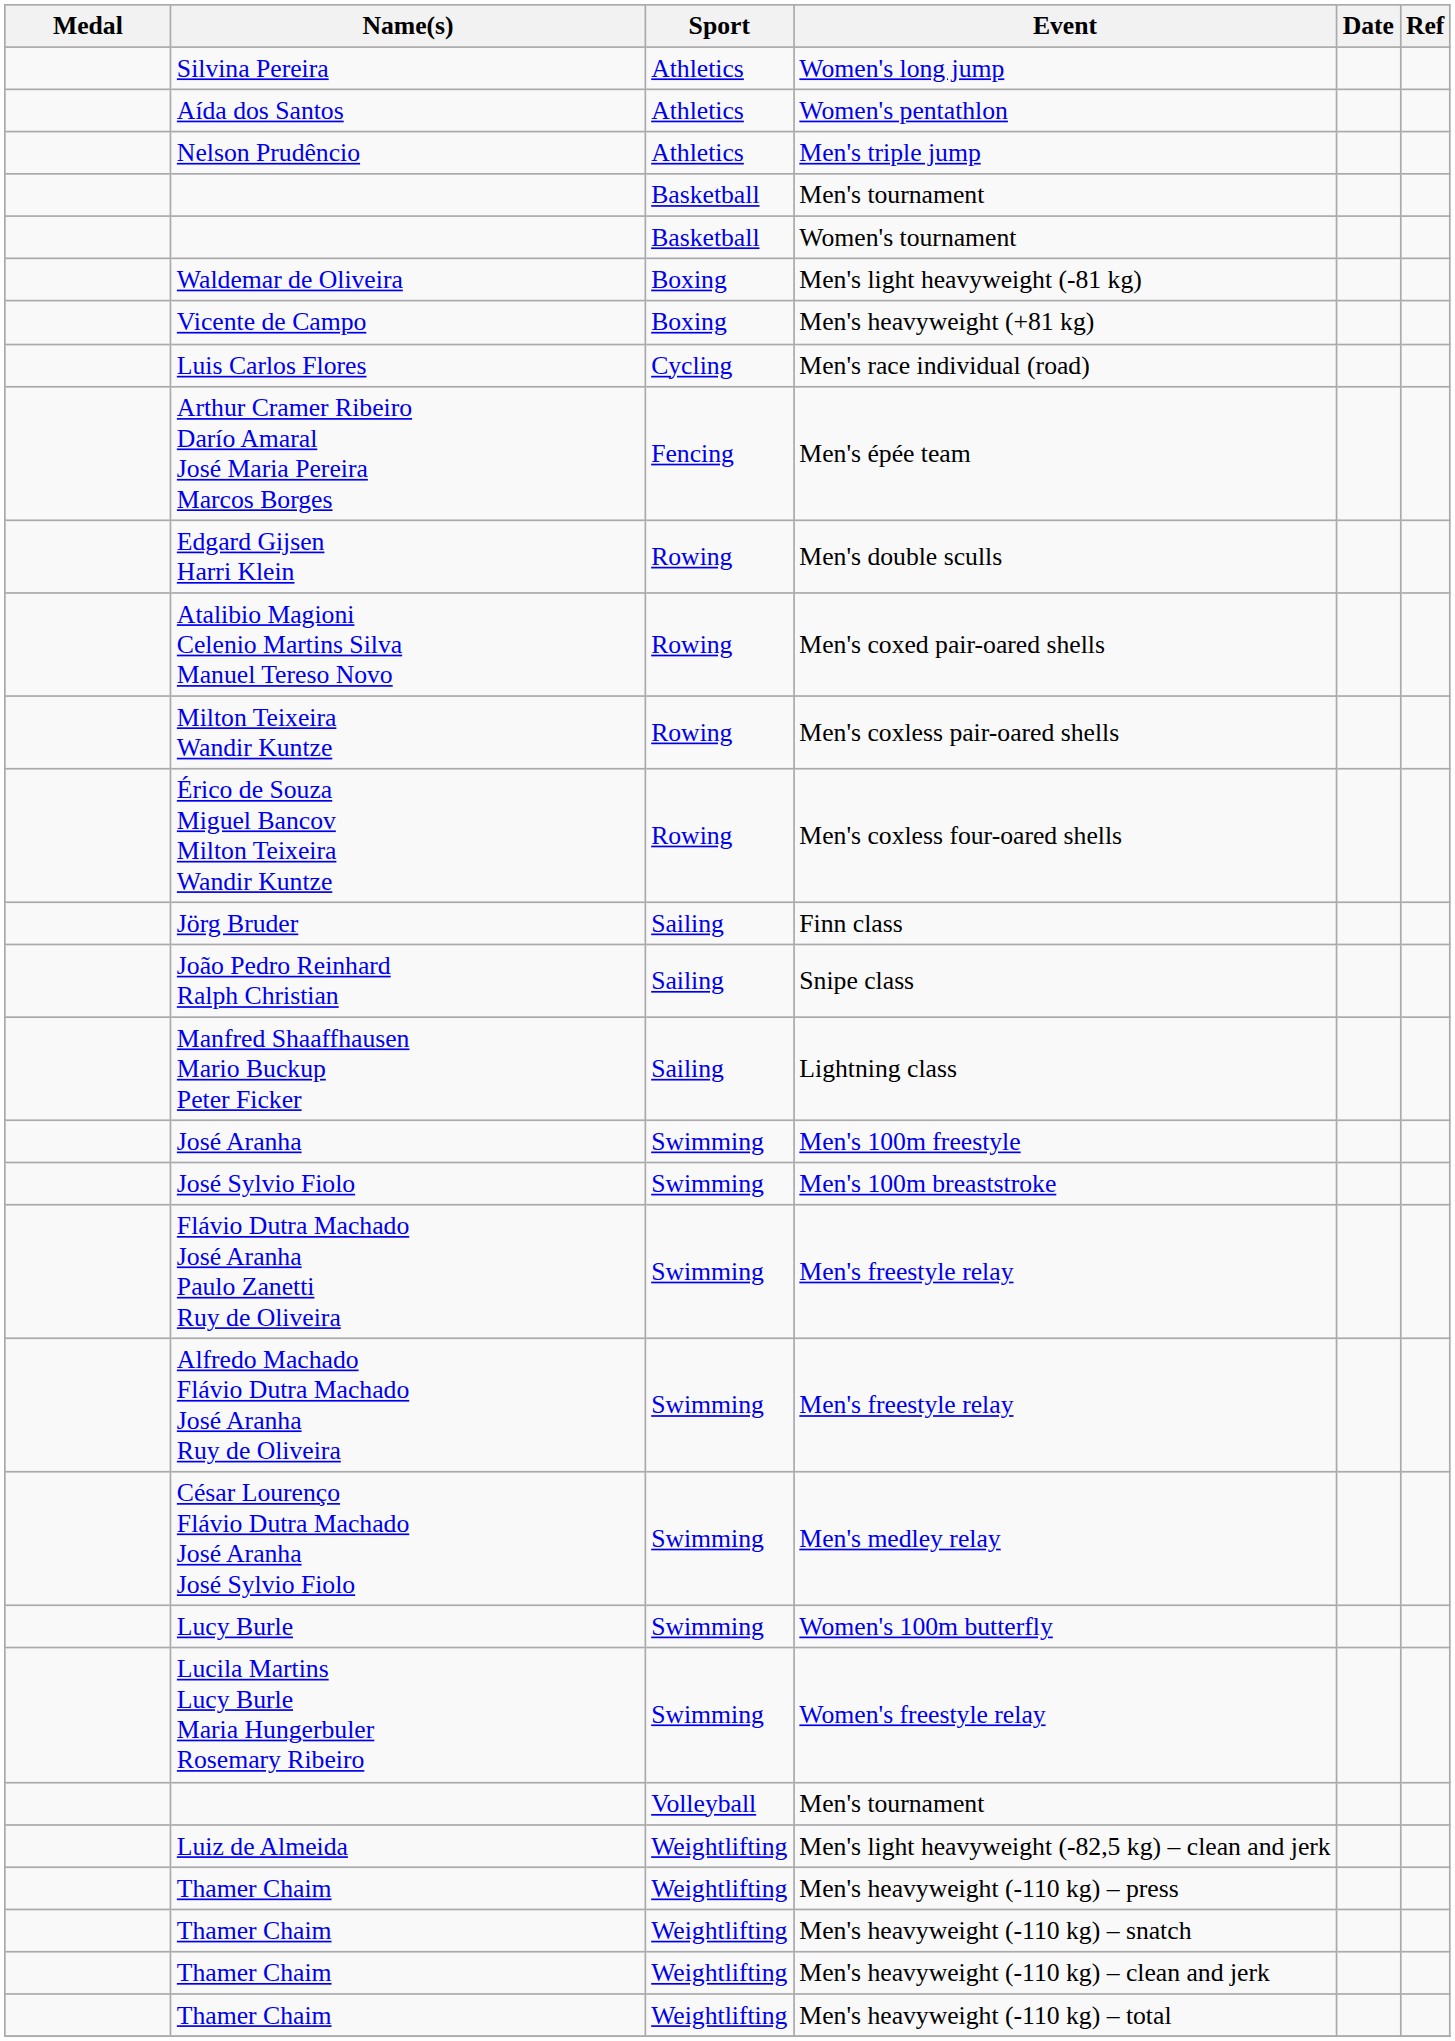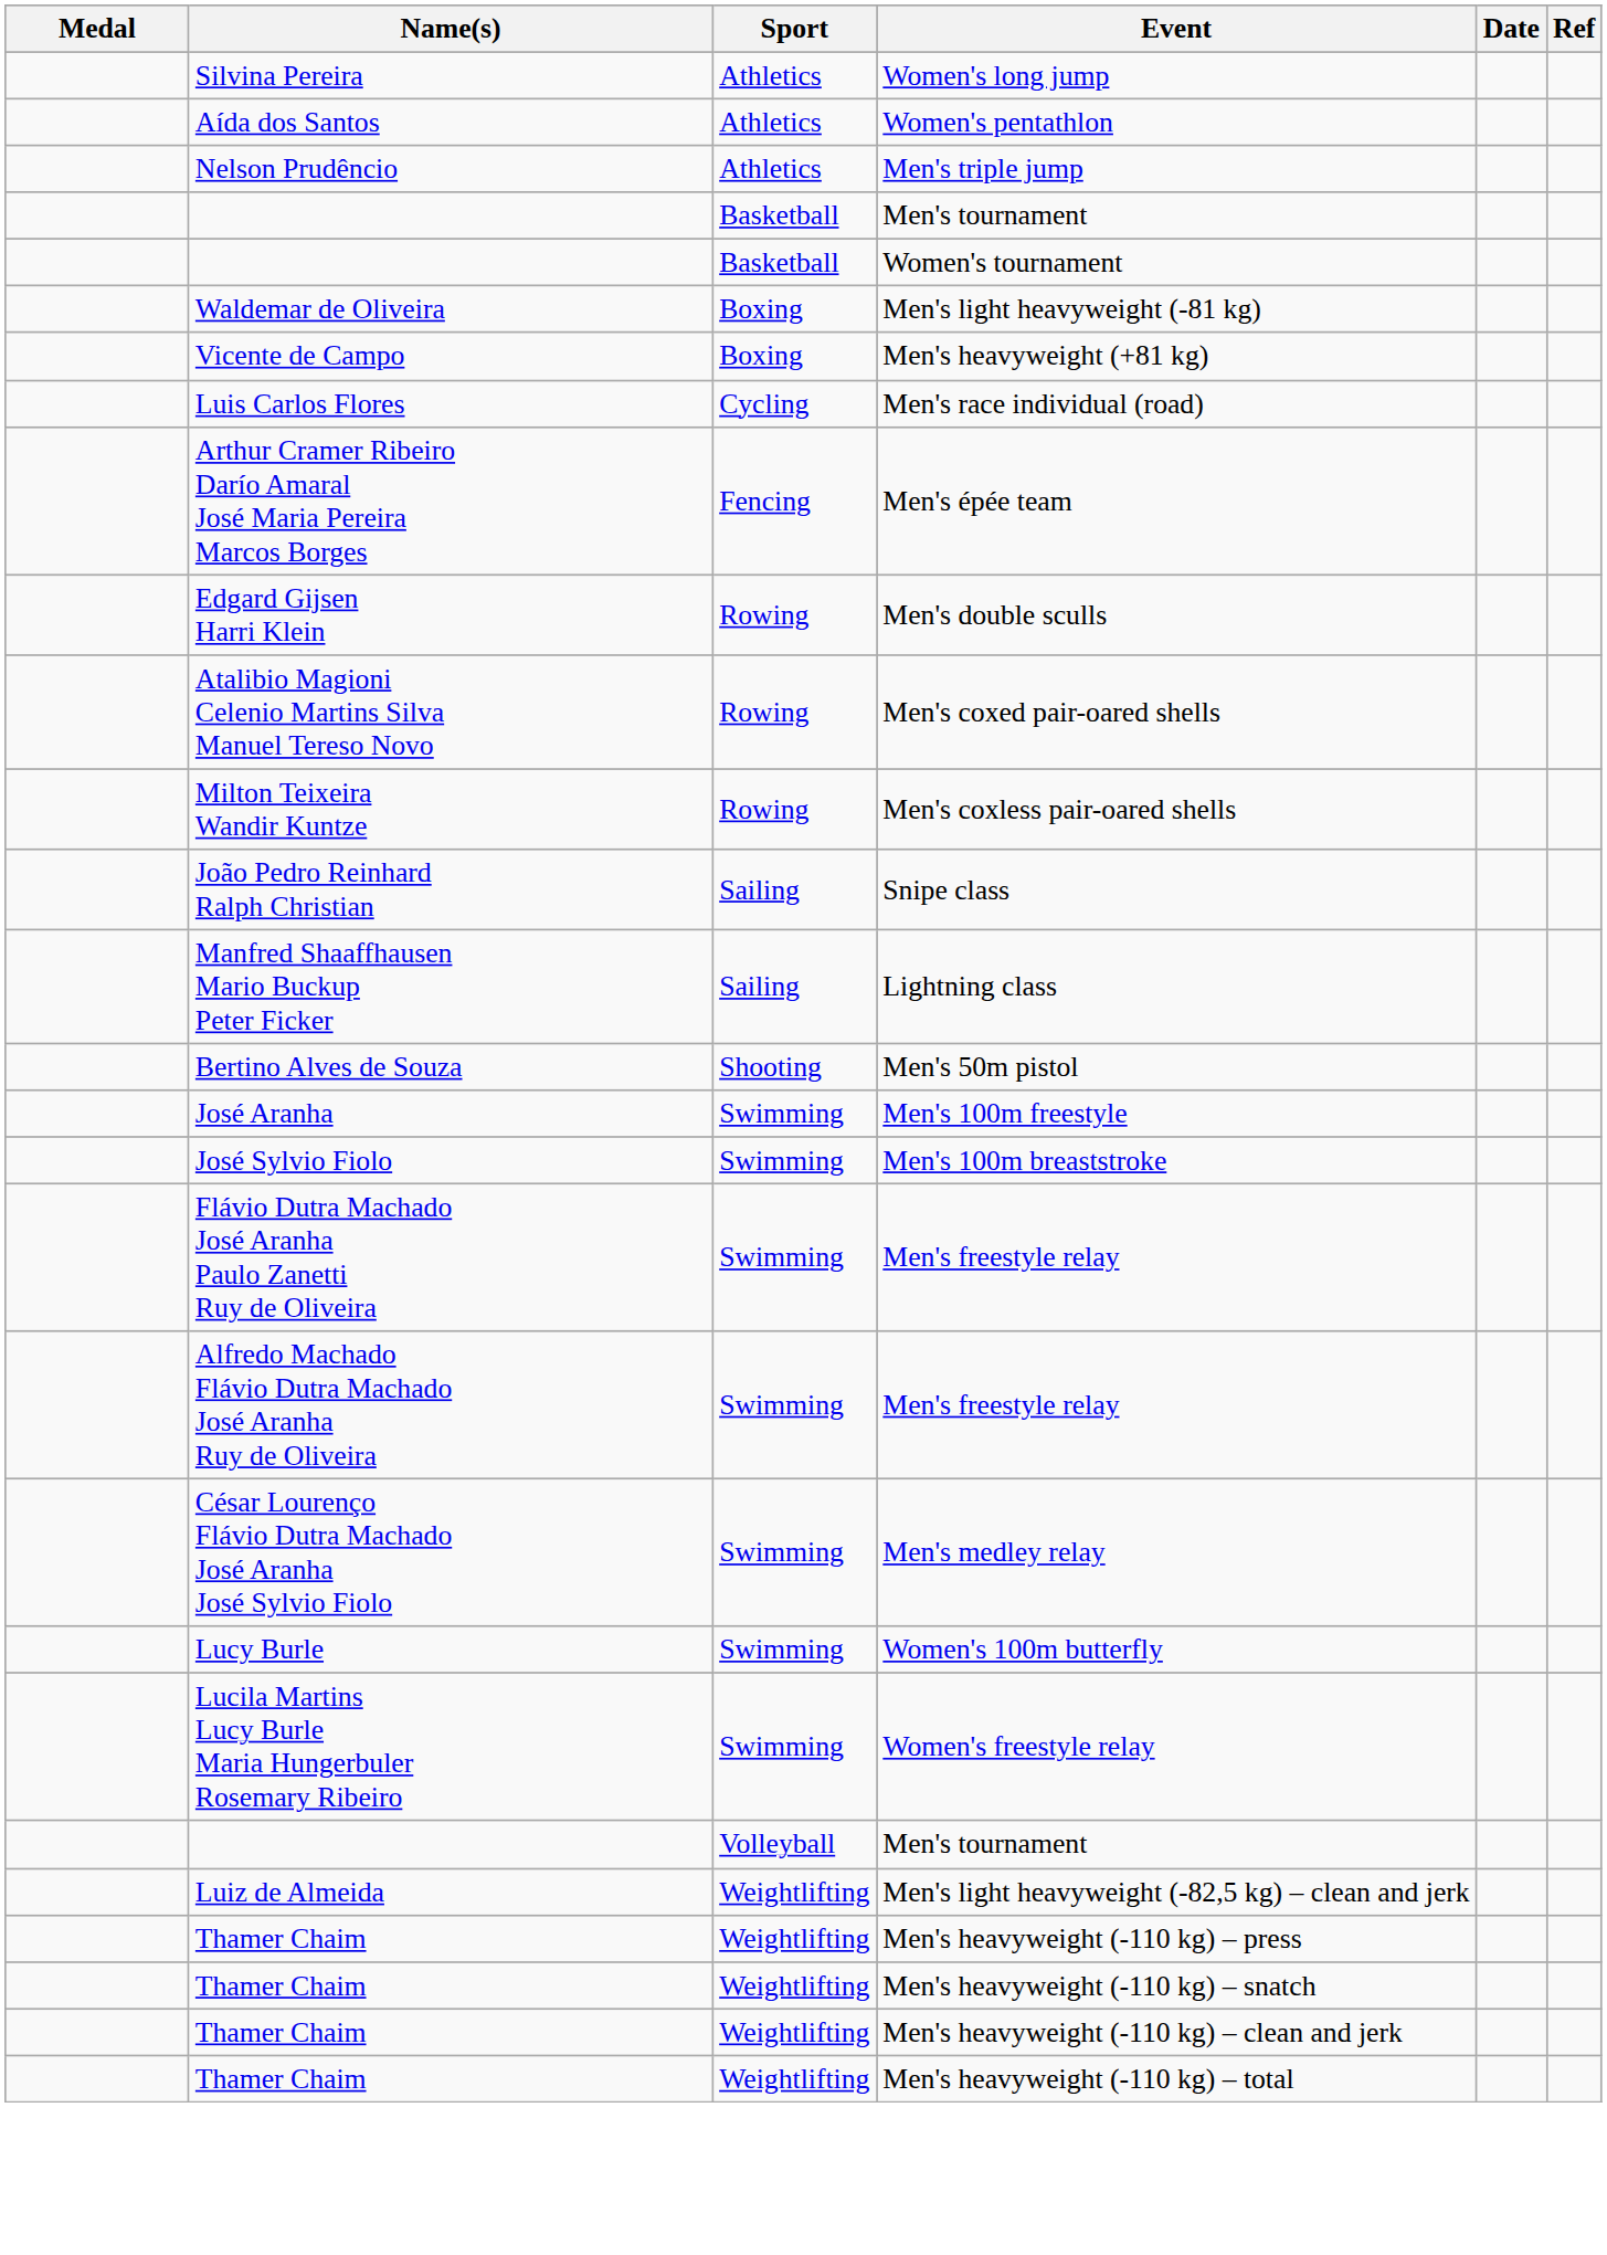- row: Érico de Souza Miguel Bancov Milton Teixeira Wandir Kuntze | Rowing | Men's coxless four-oared shells
- row: Jörg Bruder | Sailing | Finn class
+ row: Bertino Alves de Souza | Shooting | Men's 50m pistol
